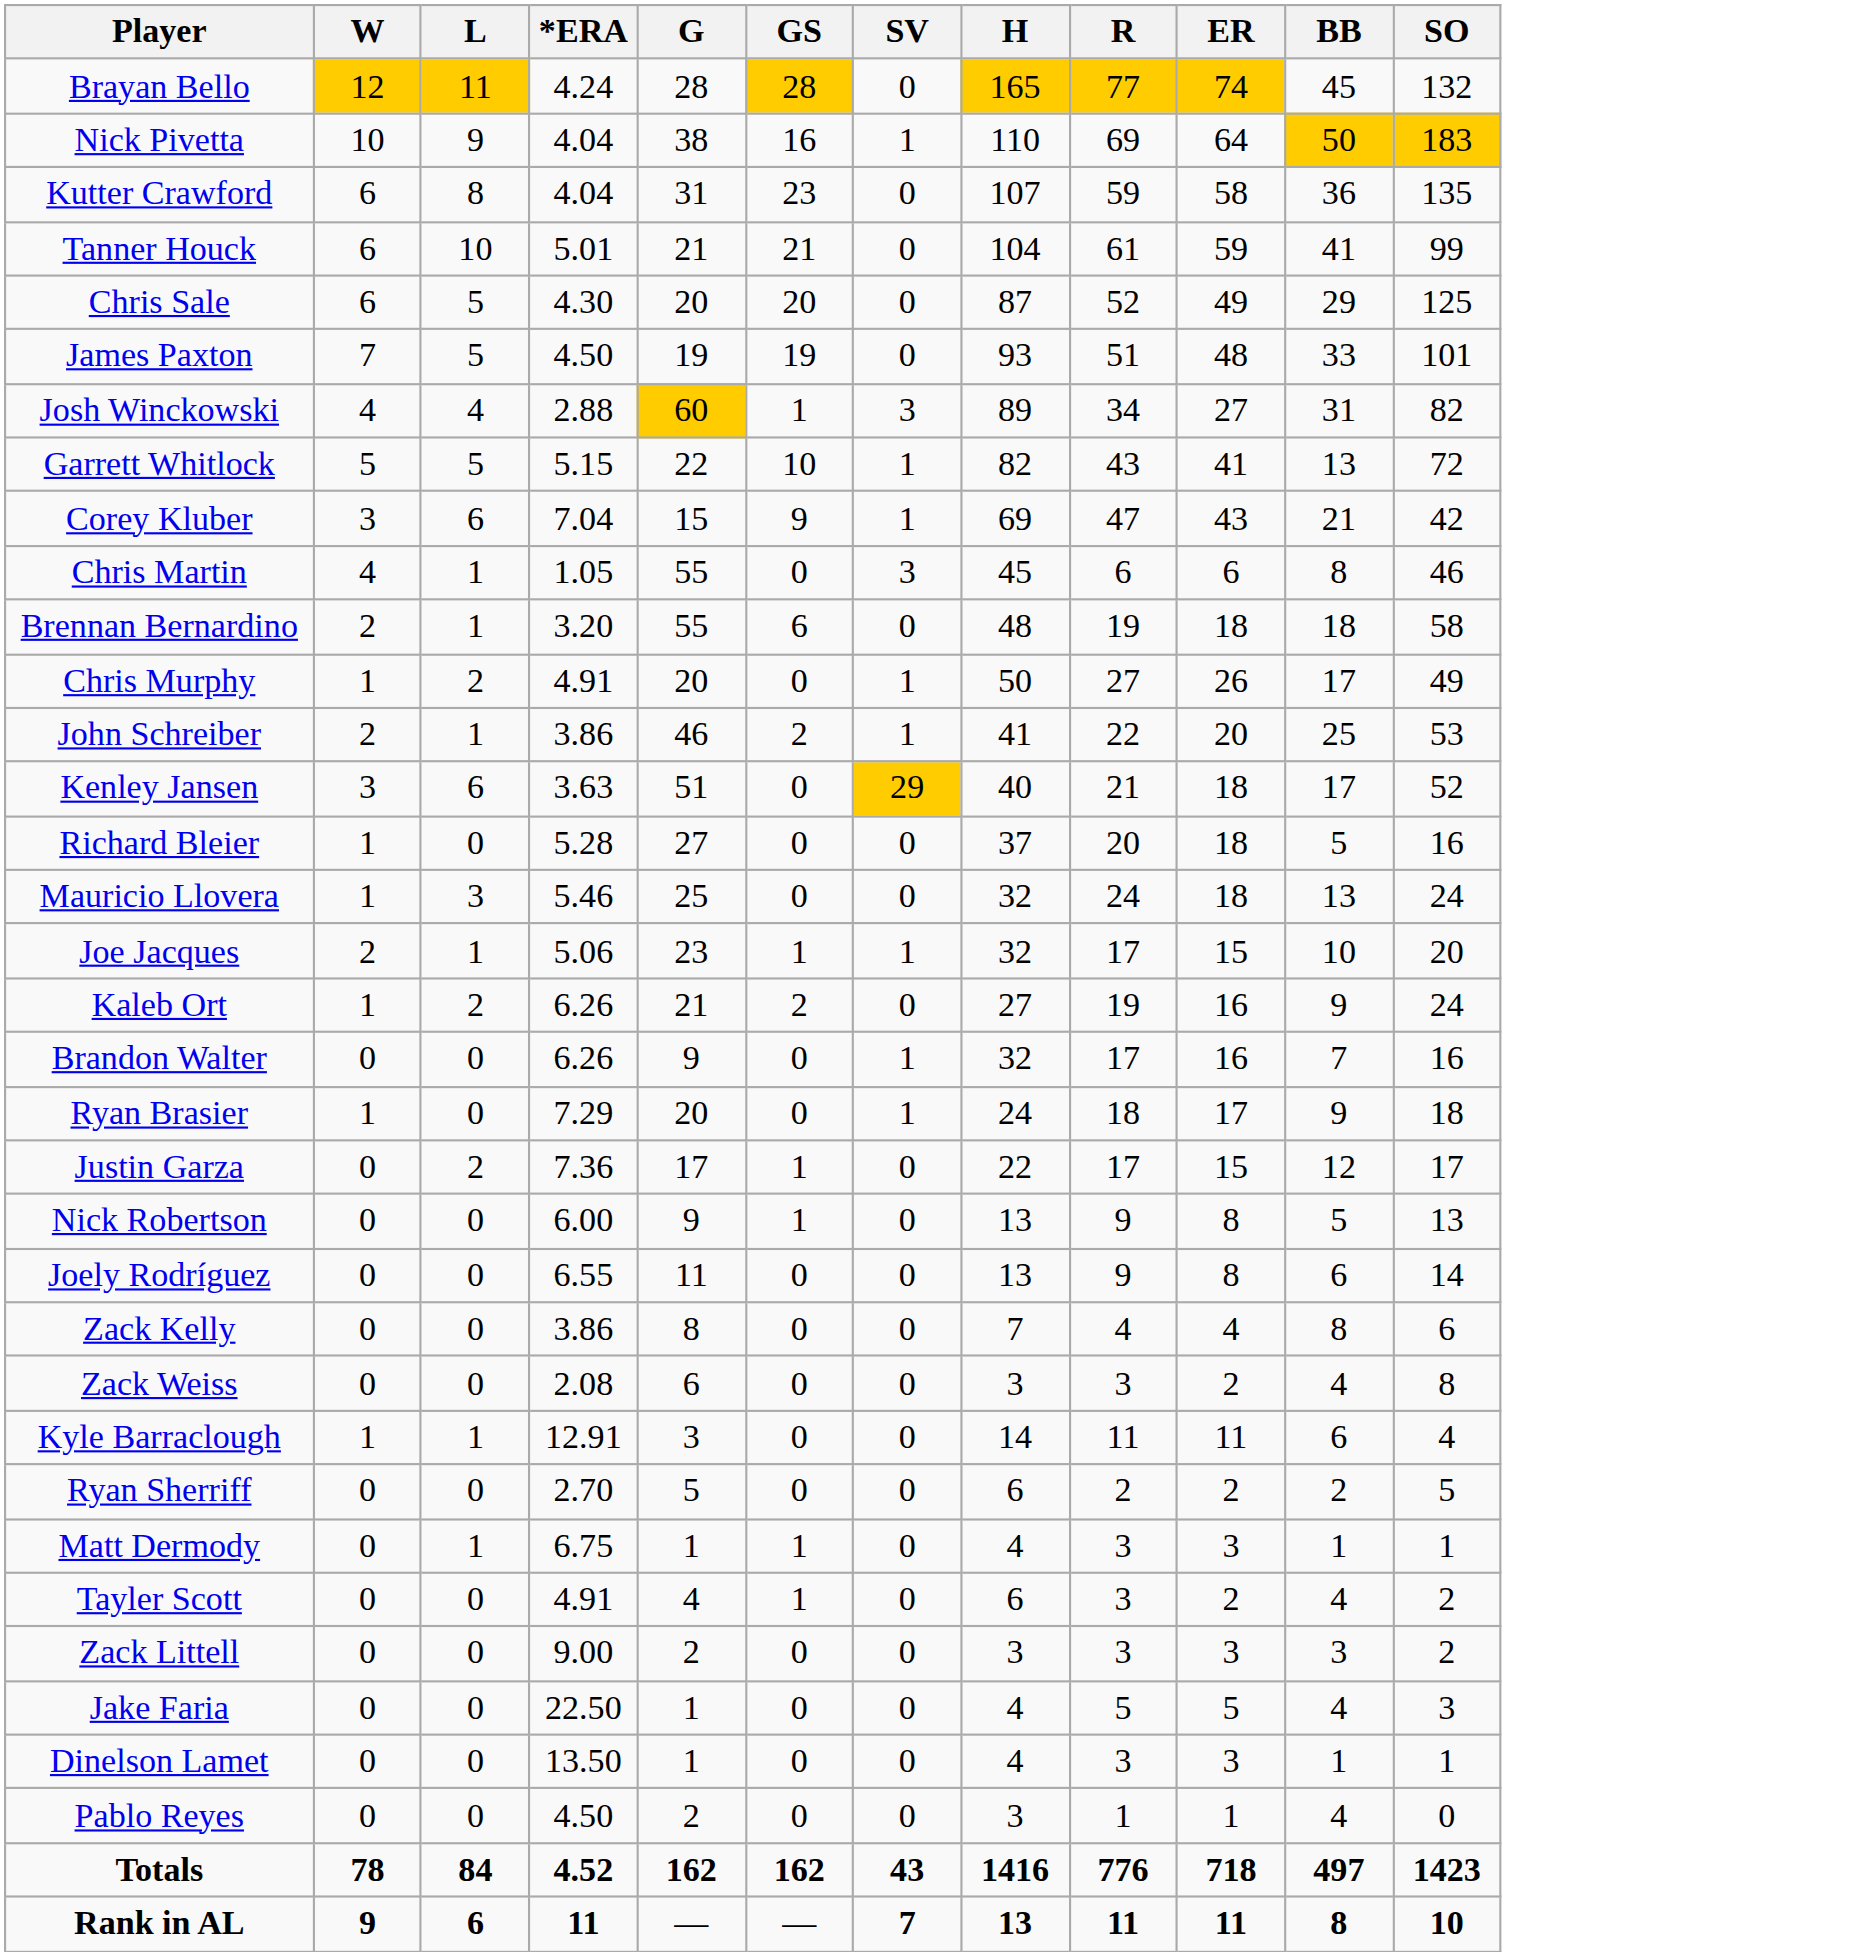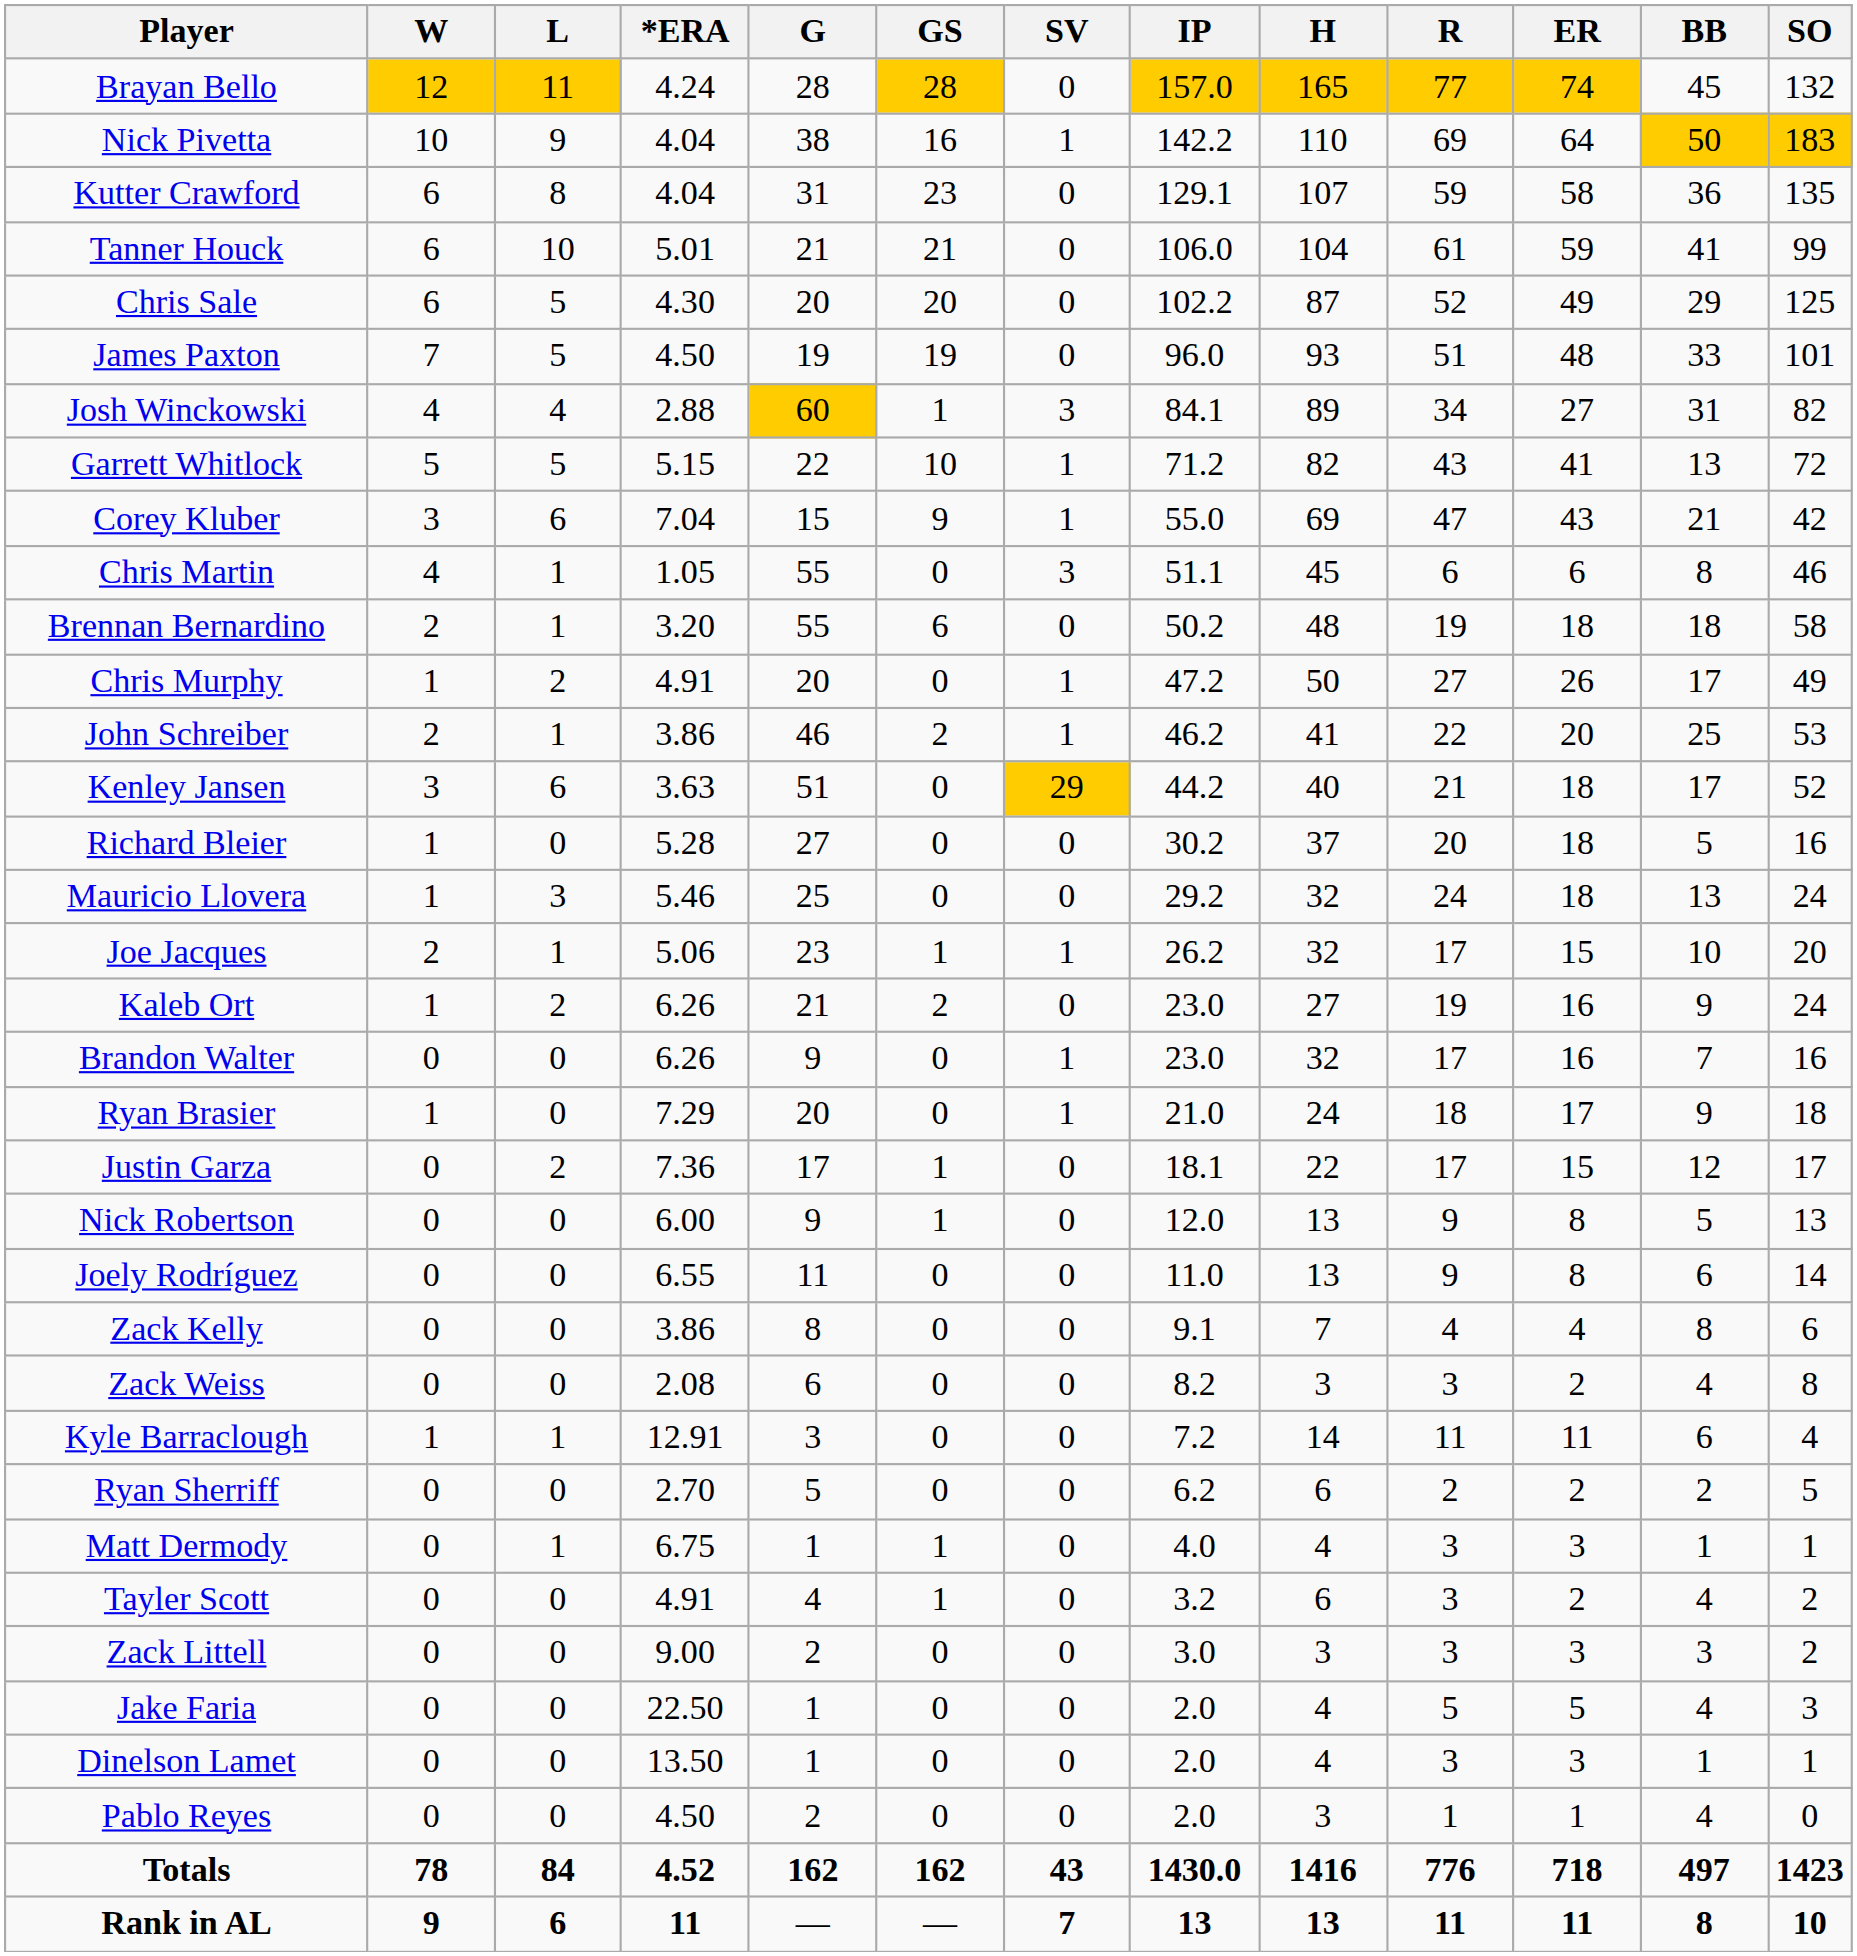+ column: IP | 157.0 | 142.2 | 129.1 | 106.0 | 102.2 | 96.0 | 84.1 | 71.2 | 55.0 | 51.1 | 50.2 | 47.2 | 46.2 | 44.2 | 30.2 | 29.2 | 26.2 | 23.0 | 23.0 | 21.0 | 18.1 | 12.0 | 11.0 | 9.1 | 8.2 | 7.2 | 6.2 | 4.0 | 3.2 | 3.0 | 2.0 | 2.0 | 2.0 | 1430.0 | 13
